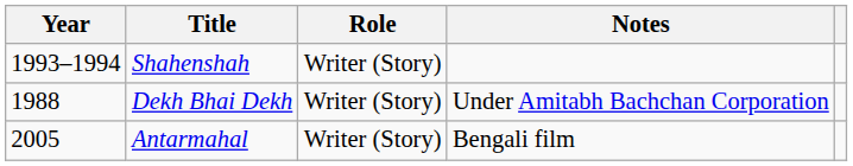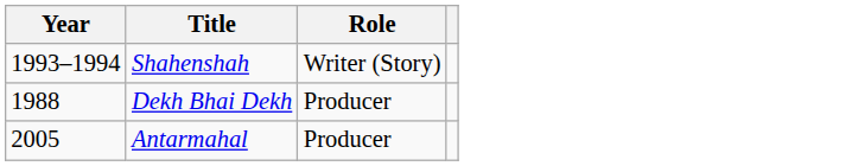- column: Notes | Under Amitabh Bachchan Corporation | Bengali film
Dekh Bhai Dekh | Role: Writer (Story) -> Producer
Antarmahal | Role: Writer (Story) -> Producer
